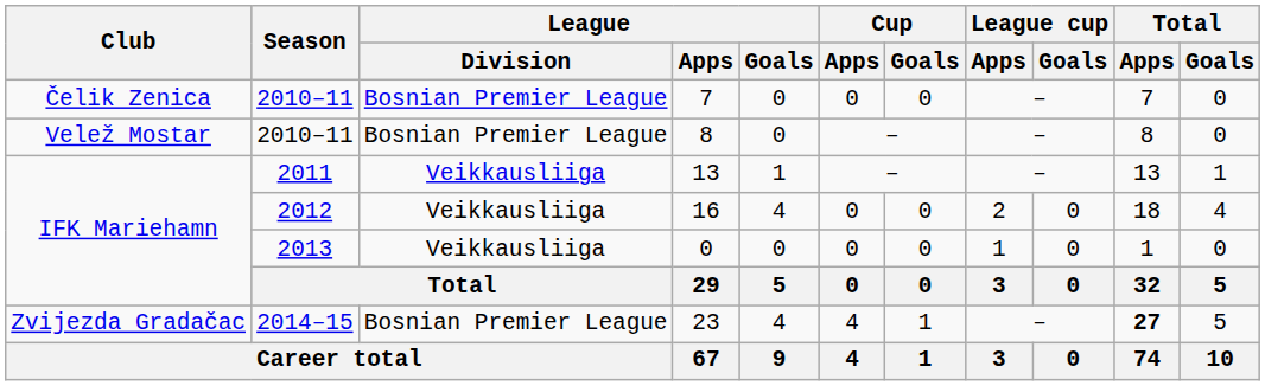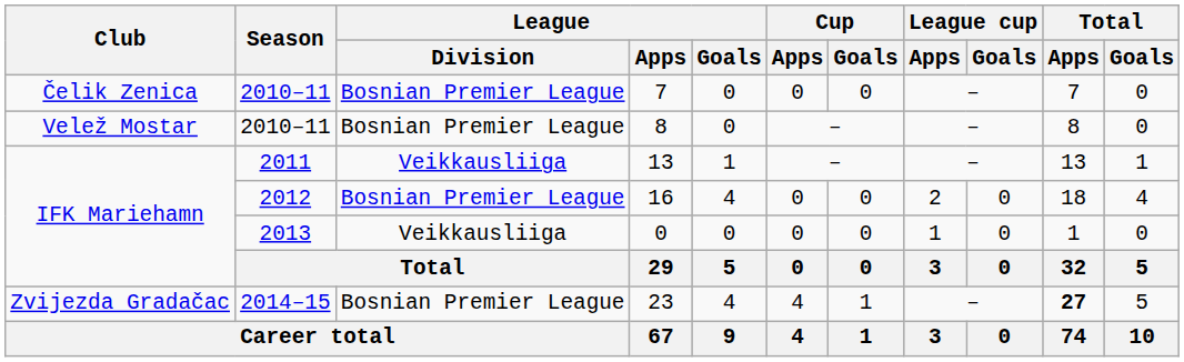16 | League / Division: Veikkausliiga -> Bosnian Premier League
